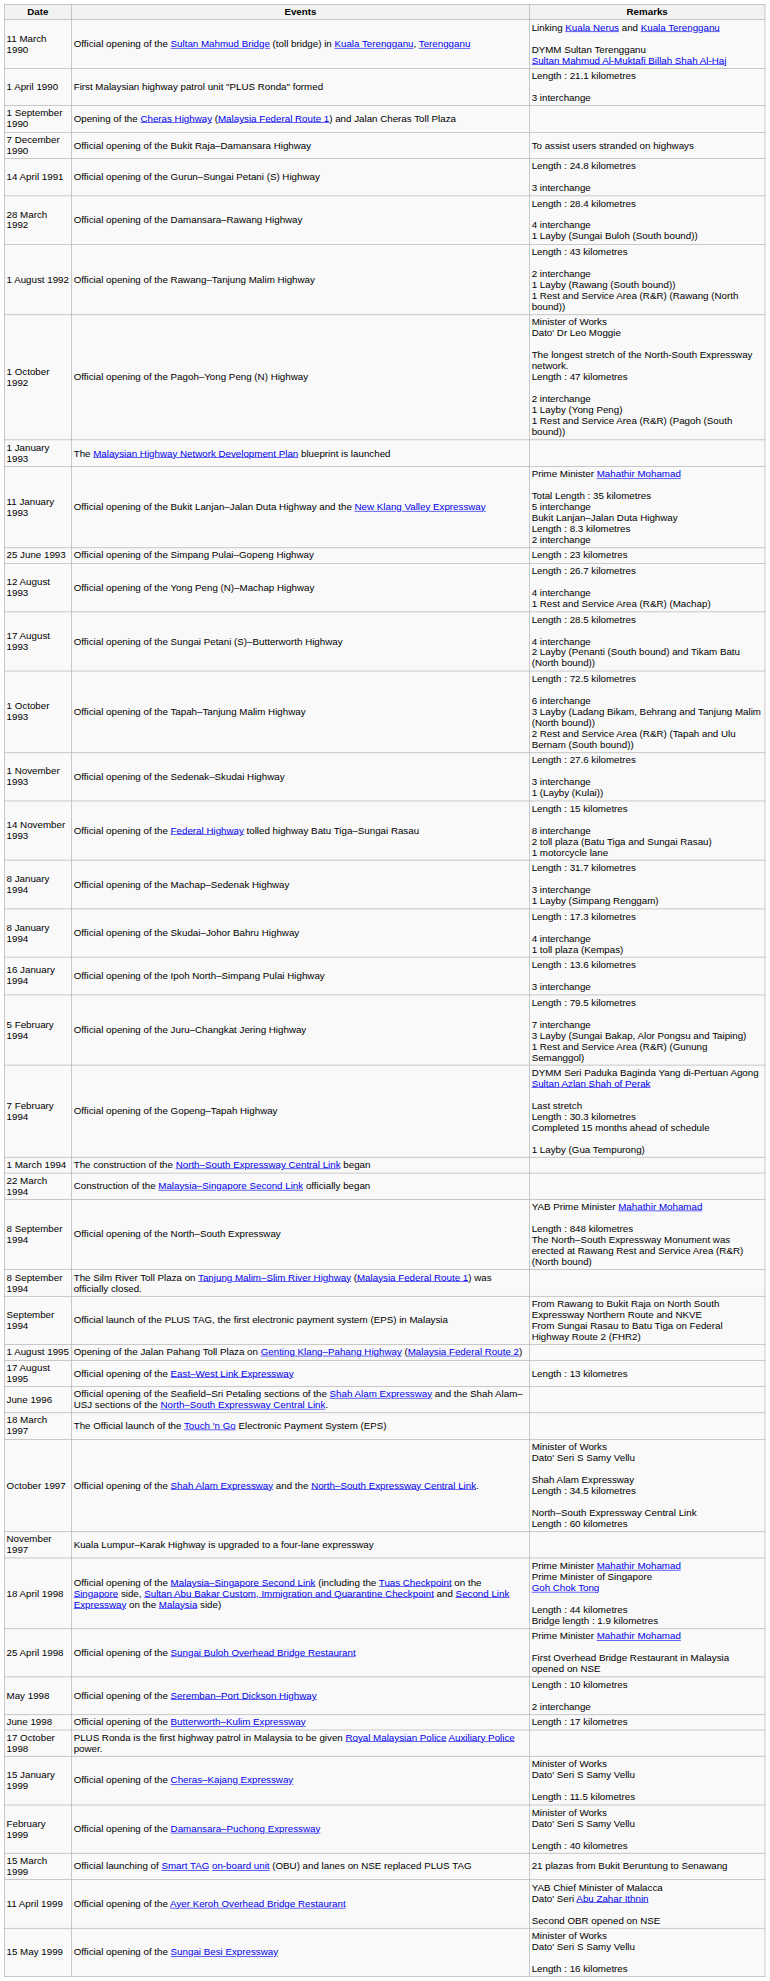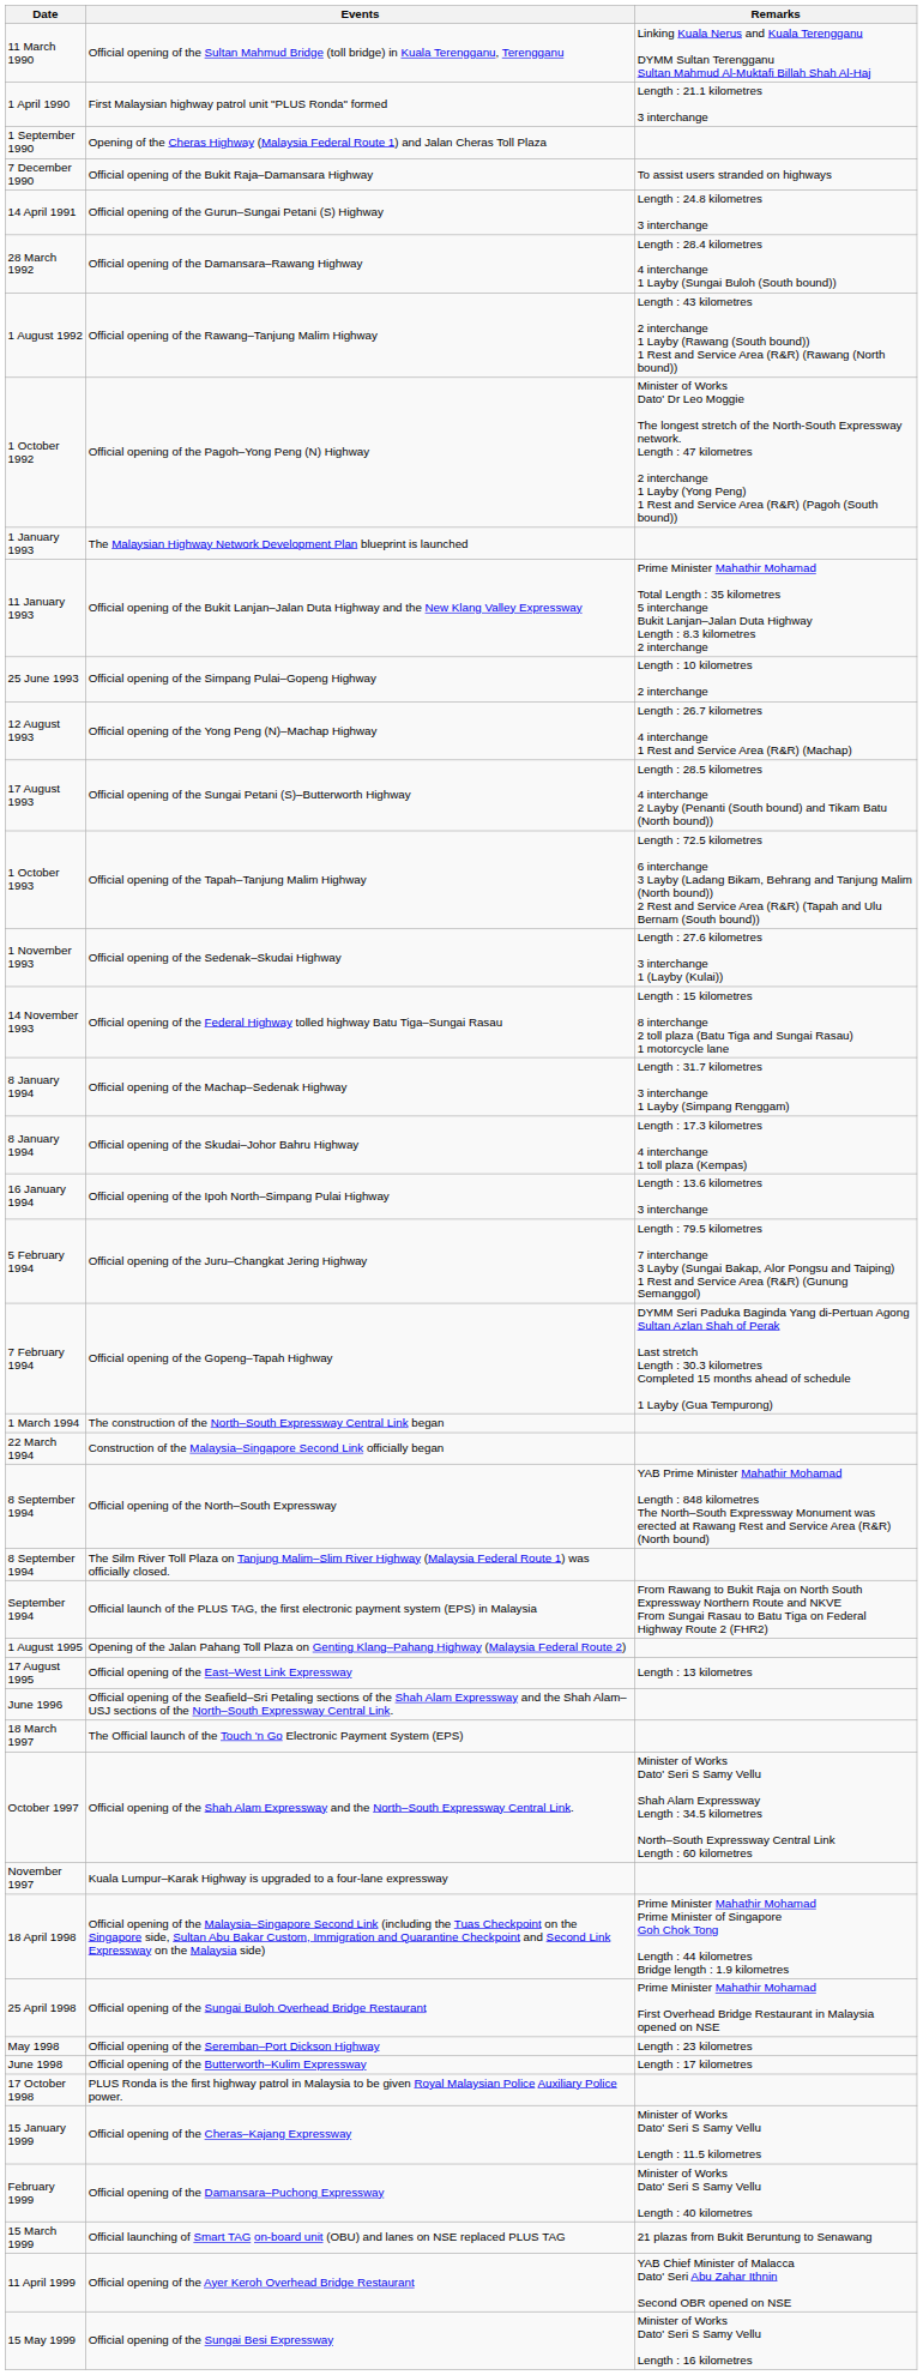Official opening of the Simpang Pulai–Gopeng Highway | Remarks: Length : 23 kilometres -> Length : 10 kilometres 2 interchange
Official opening of the Seremban–Port Dickson Highway | Remarks: Length : 10 kilometres 2 interchange -> Length : 23 kilometres
